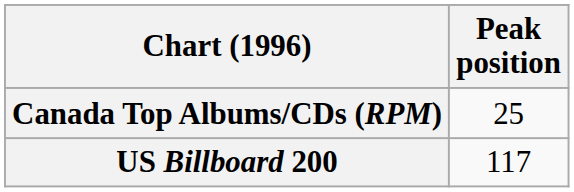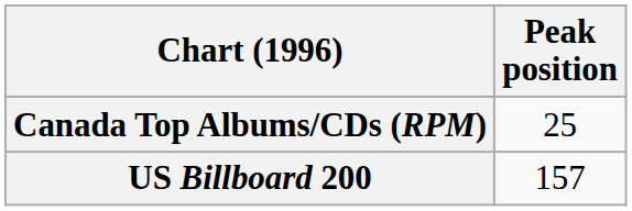US Billboard 200 | Peak position: 117 -> 157
